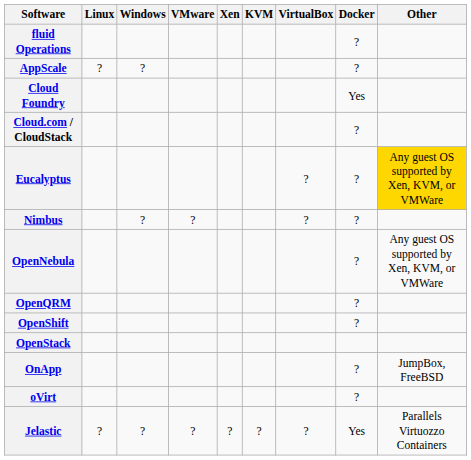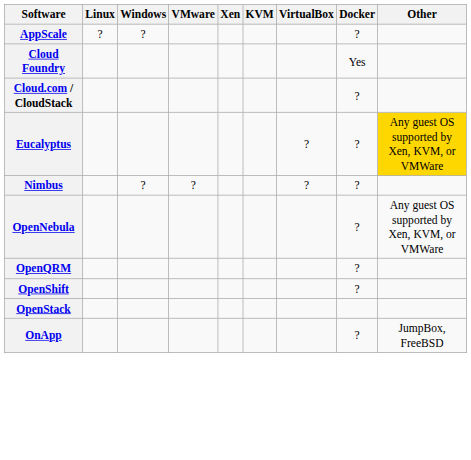- row: fluid Operations | ?
- row: oVirt | ?
- row: Jelastic | ? | ? | ? | ? | ? | ? | Yes | Parallels Virtuozzo Containers
